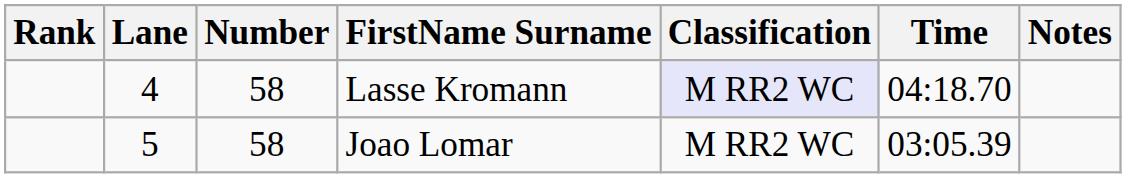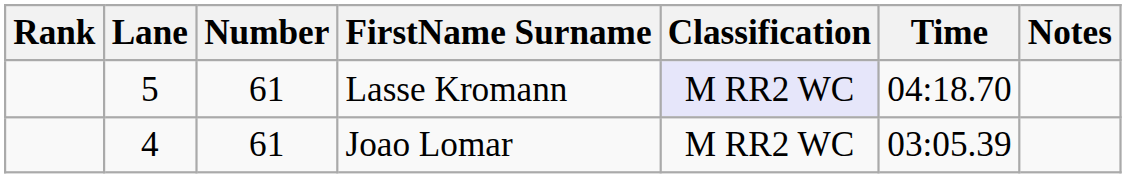Lasse Kromann | Lane: 4 -> 5
Lasse Kromann | Number: 58 -> 61
Joao Lomar | Lane: 5 -> 4
Joao Lomar | Number: 58 -> 61
